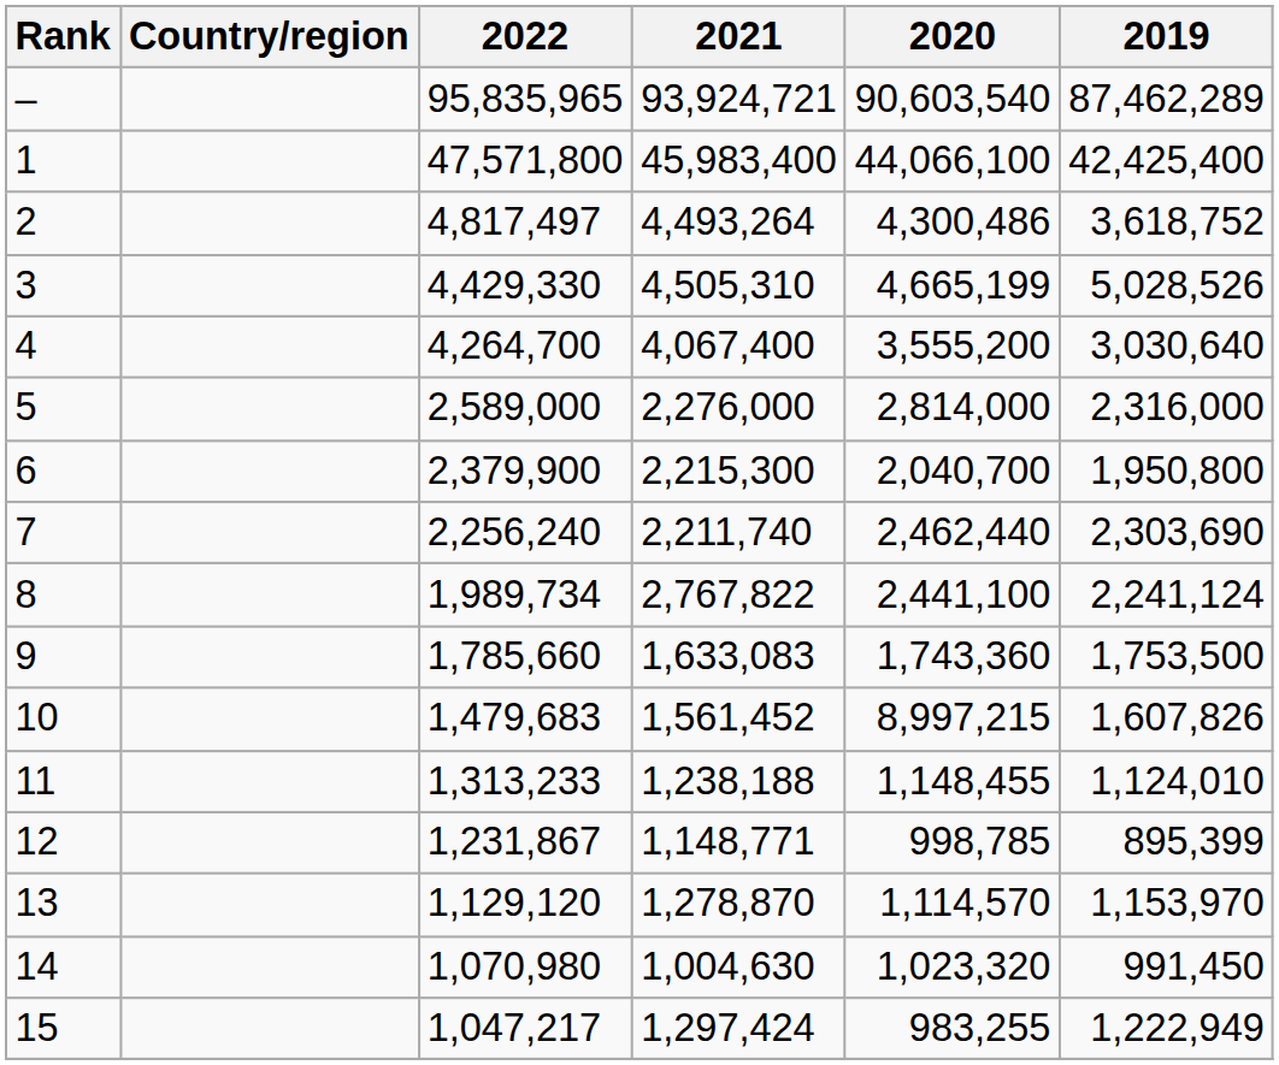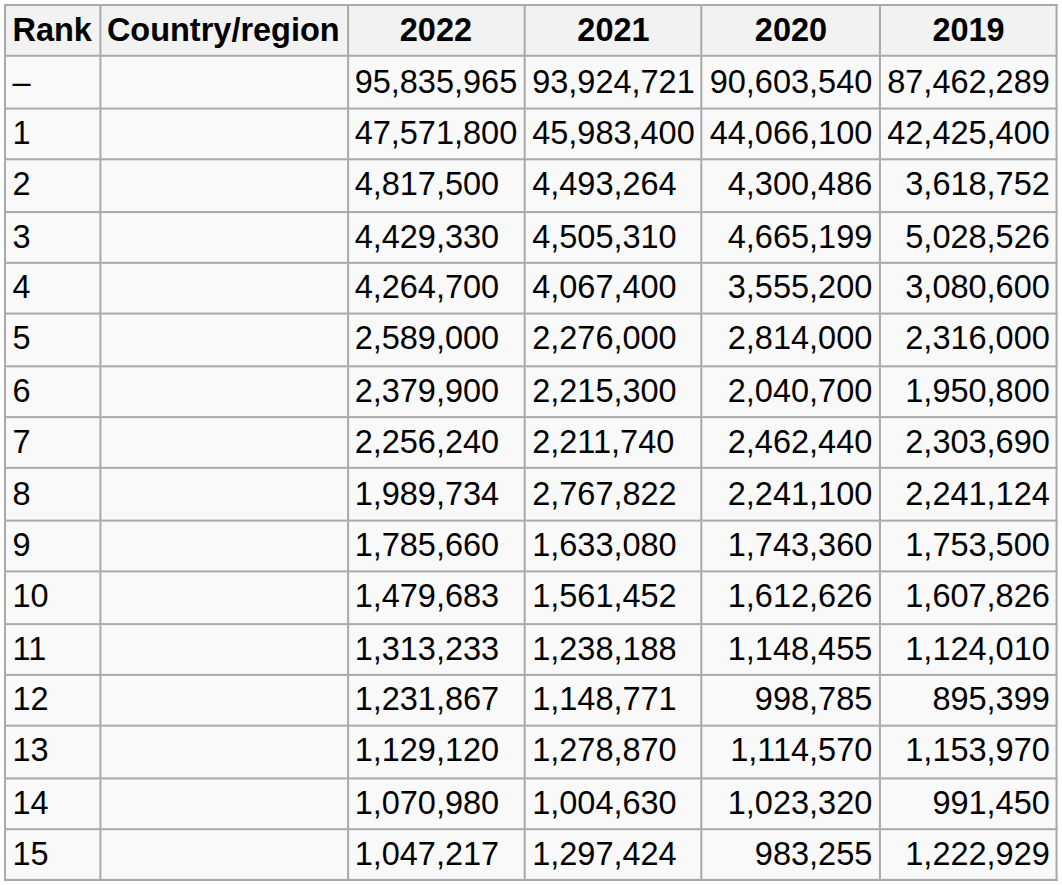2 | 2022: 4,817,497 -> 4,817,500
4 | 2019: 3,030,640 -> 3,080,600
8 | 2020: 2,441,100 -> 2,241,100
9 | 2021: 1,633,083 -> 1,633,080
10 | 2020: 8,997,215 -> 1,612,626
15 | 2019: 1,222,949 -> 1,222,929
